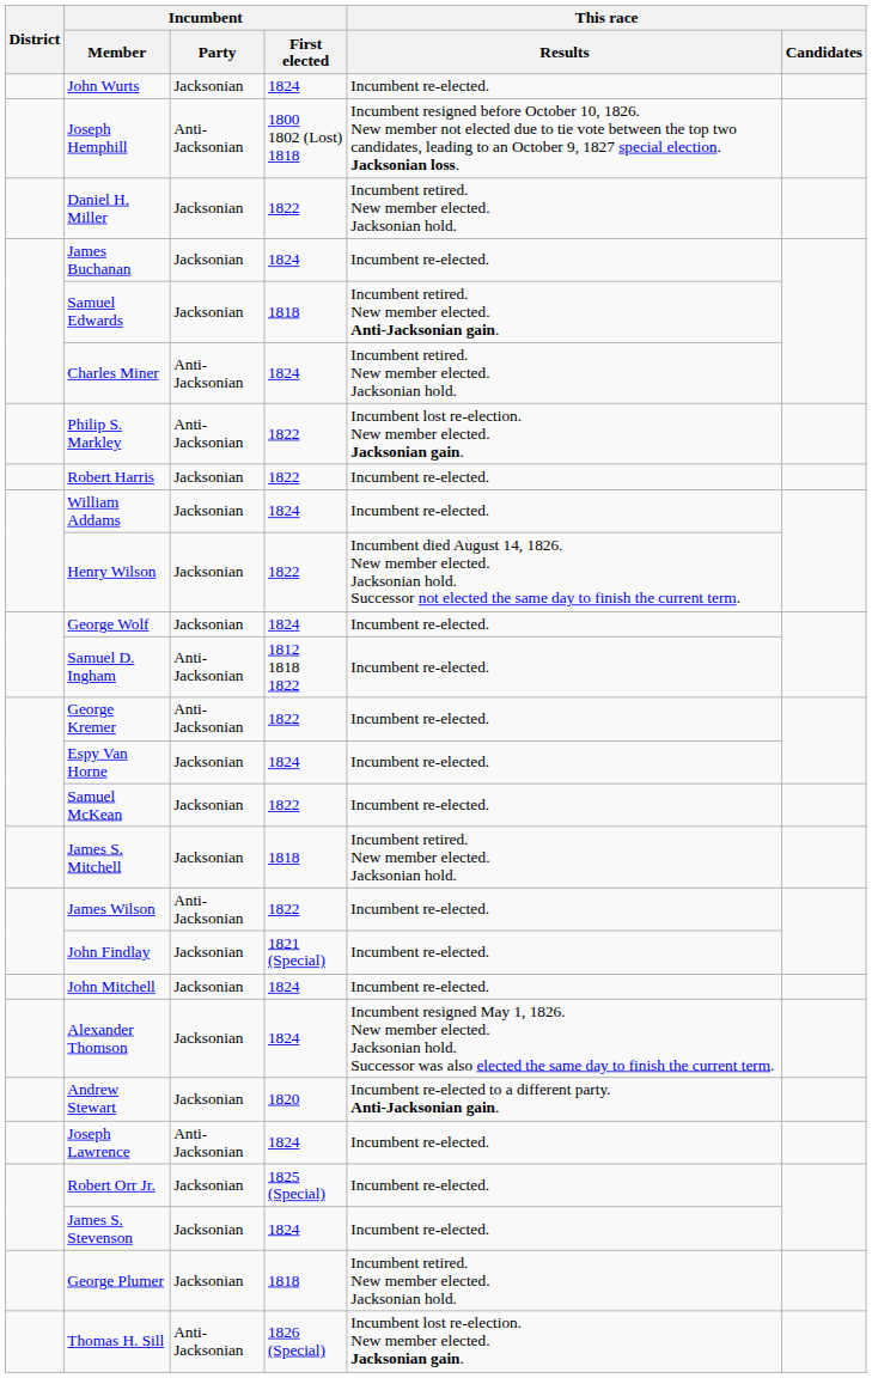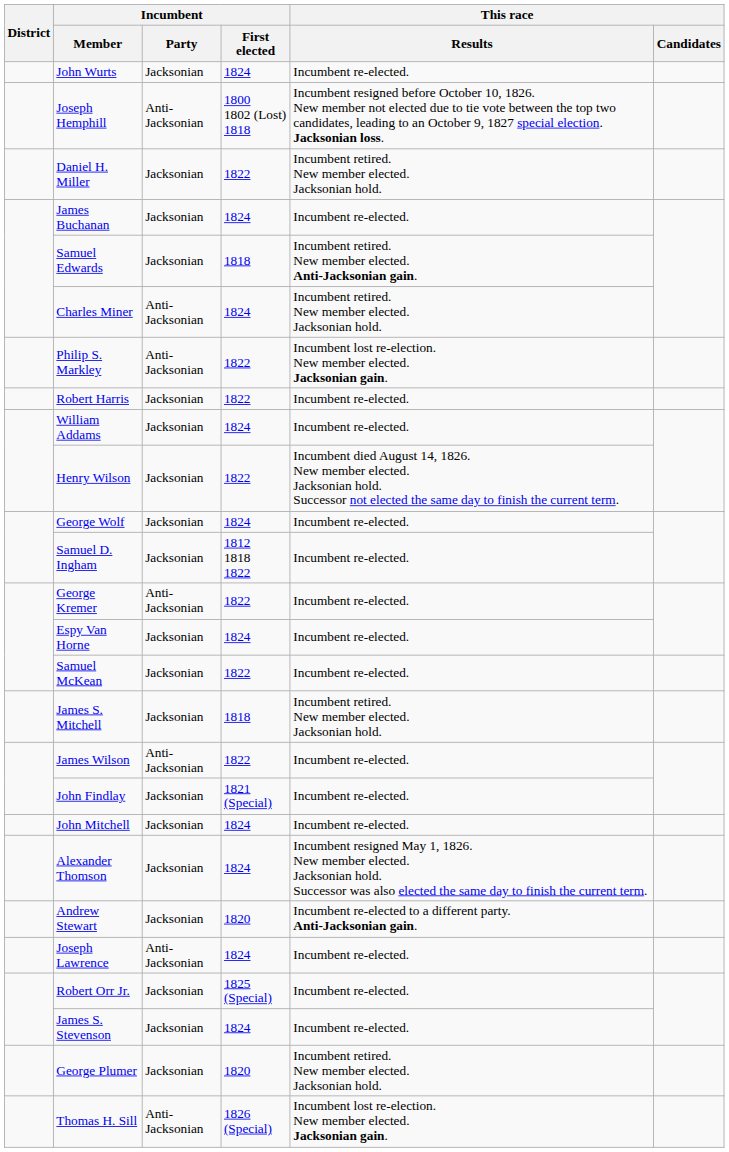Samuel D. Ingham | Incumbent / Party: Anti-Jacksonian -> Jacksonian
George Plumer | Incumbent / First elected: 1818 -> 1820
